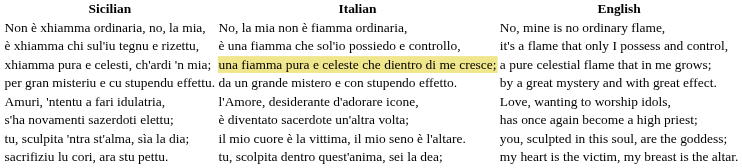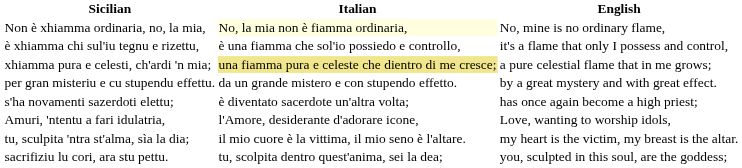Non è xhiamma ordinaria, no, la mia, | Italian: no background -> lightyellow background
rows swapped: Amuri, 'ntentu a fari idulatria, <-> s'ha novamenti sazerdoti elettu;
tu, sculpita 'ntra st'alma, sìa la dia; | English: you, sculpted in this soul, are the goddess; -> my heart is the victim, my breast is the altar.
sacrifiziu lu cori, ara stu pettu. | English: my heart is the victim, my breast is the altar. -> you, sculpted in this soul, are the goddess;
